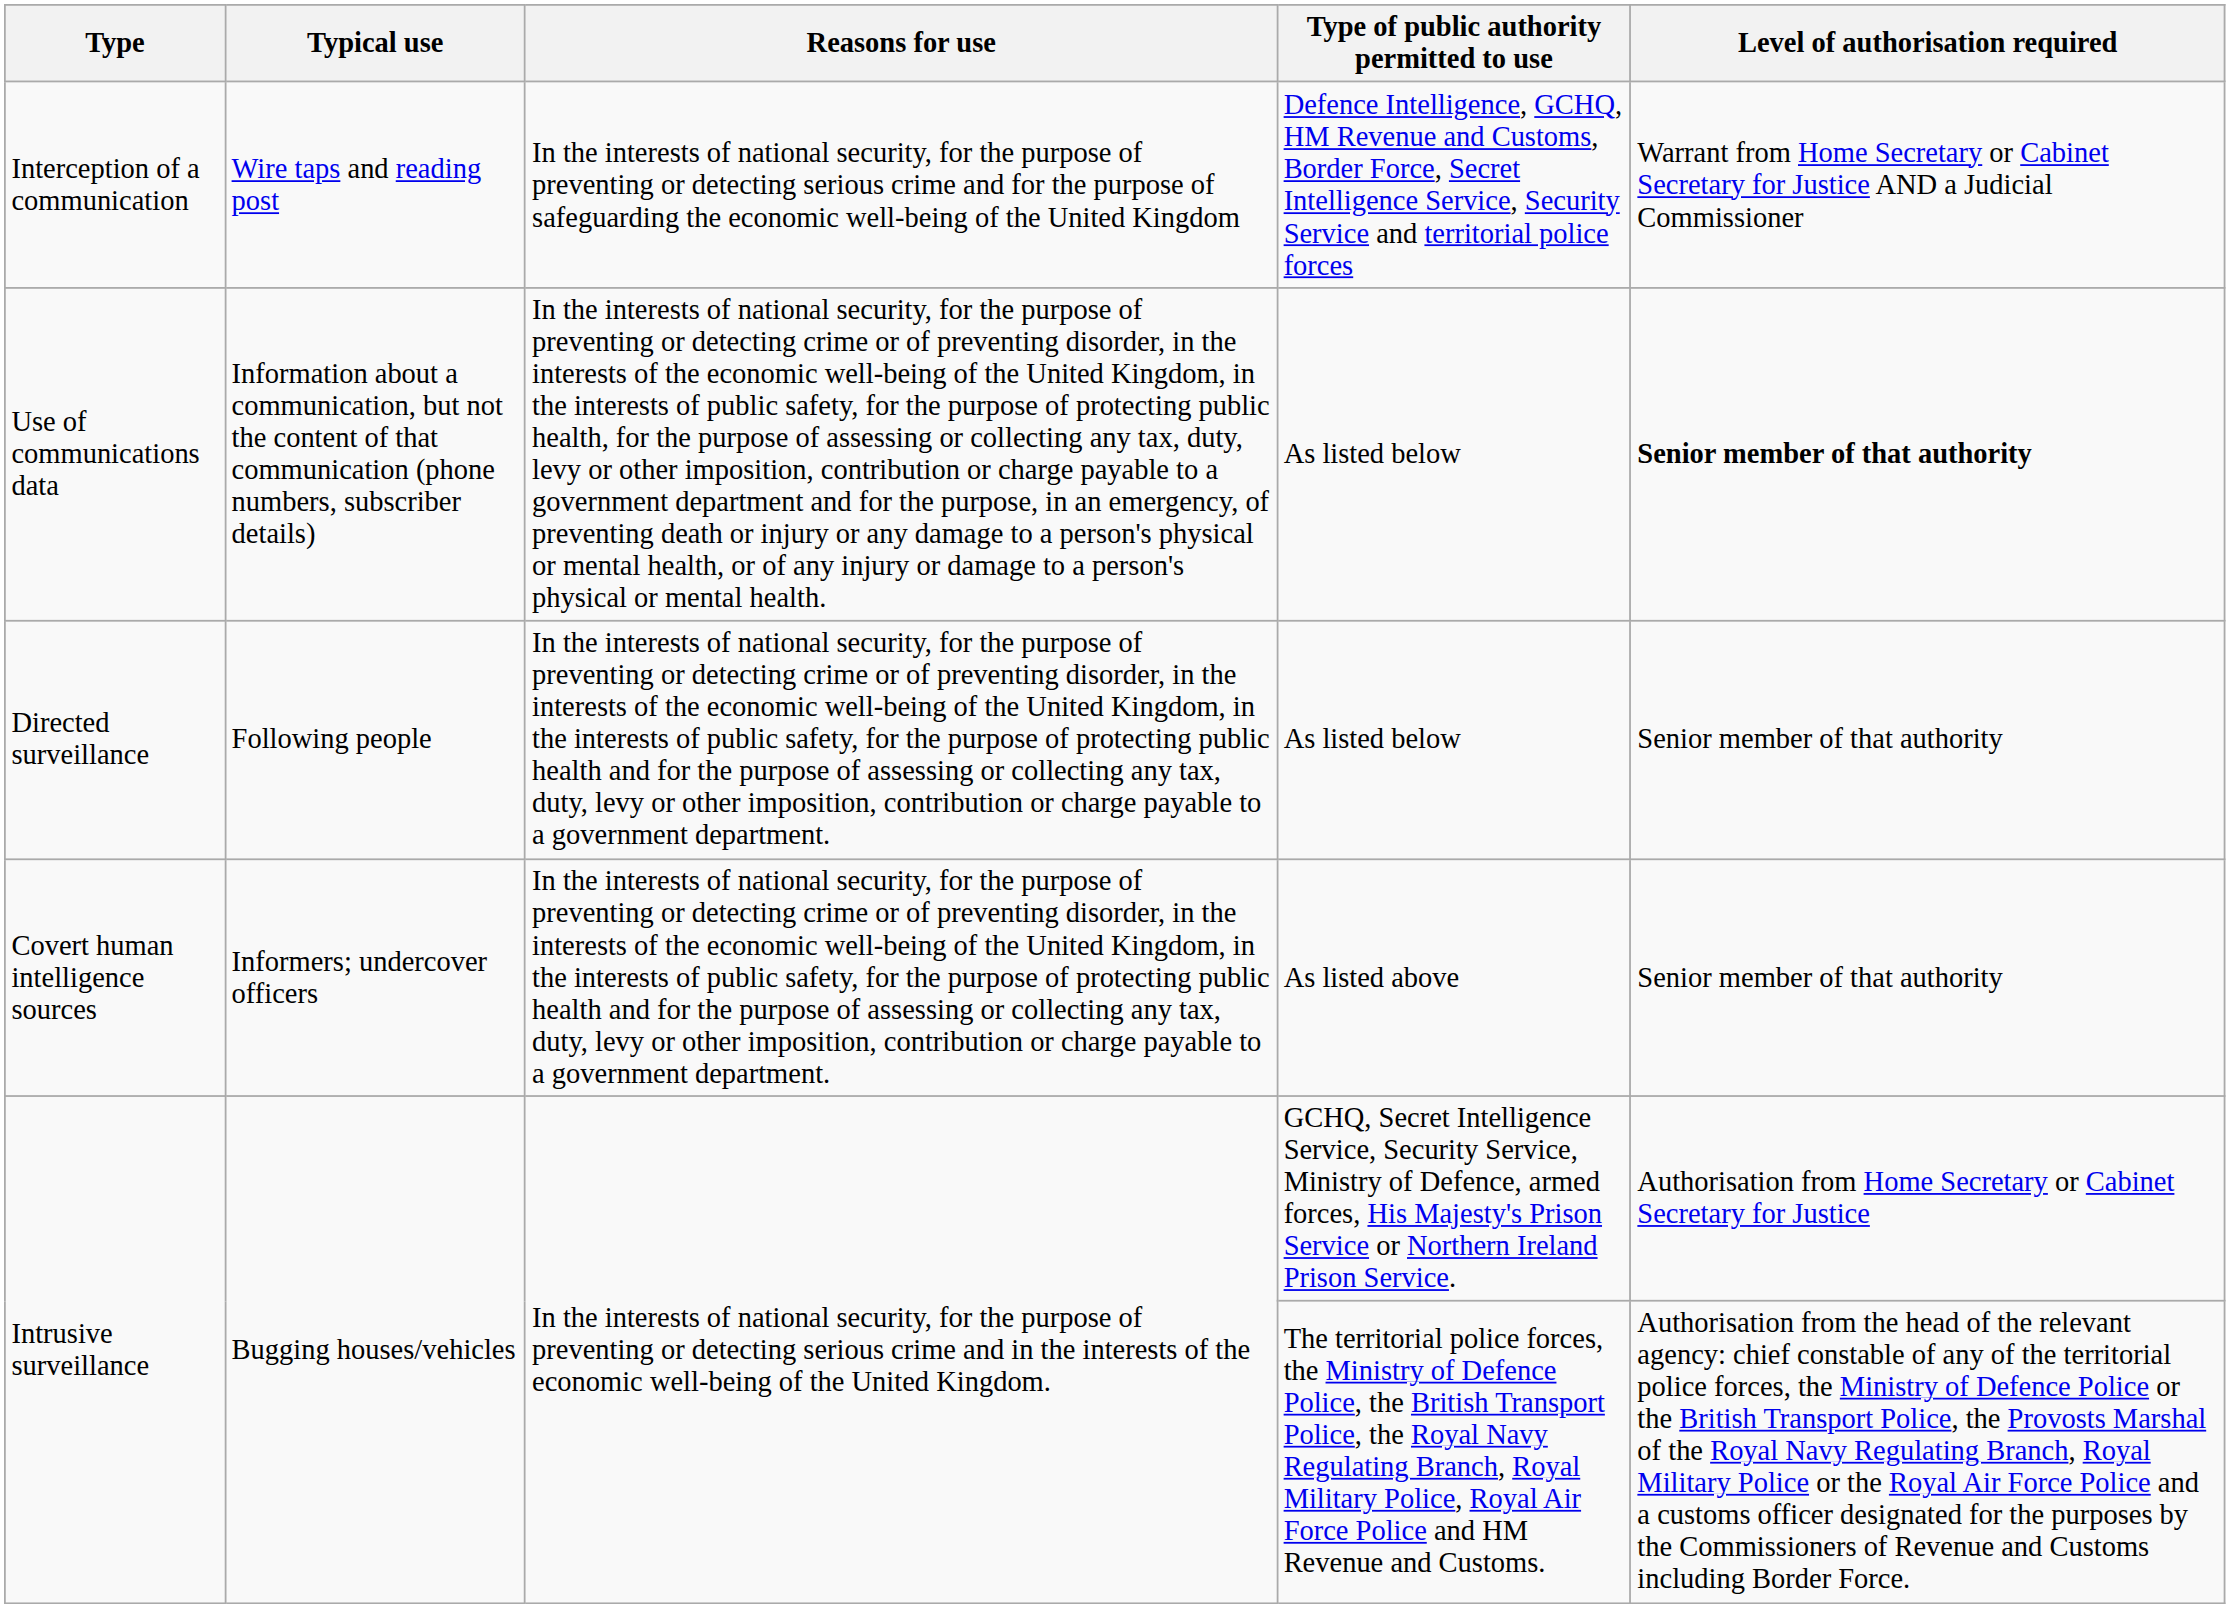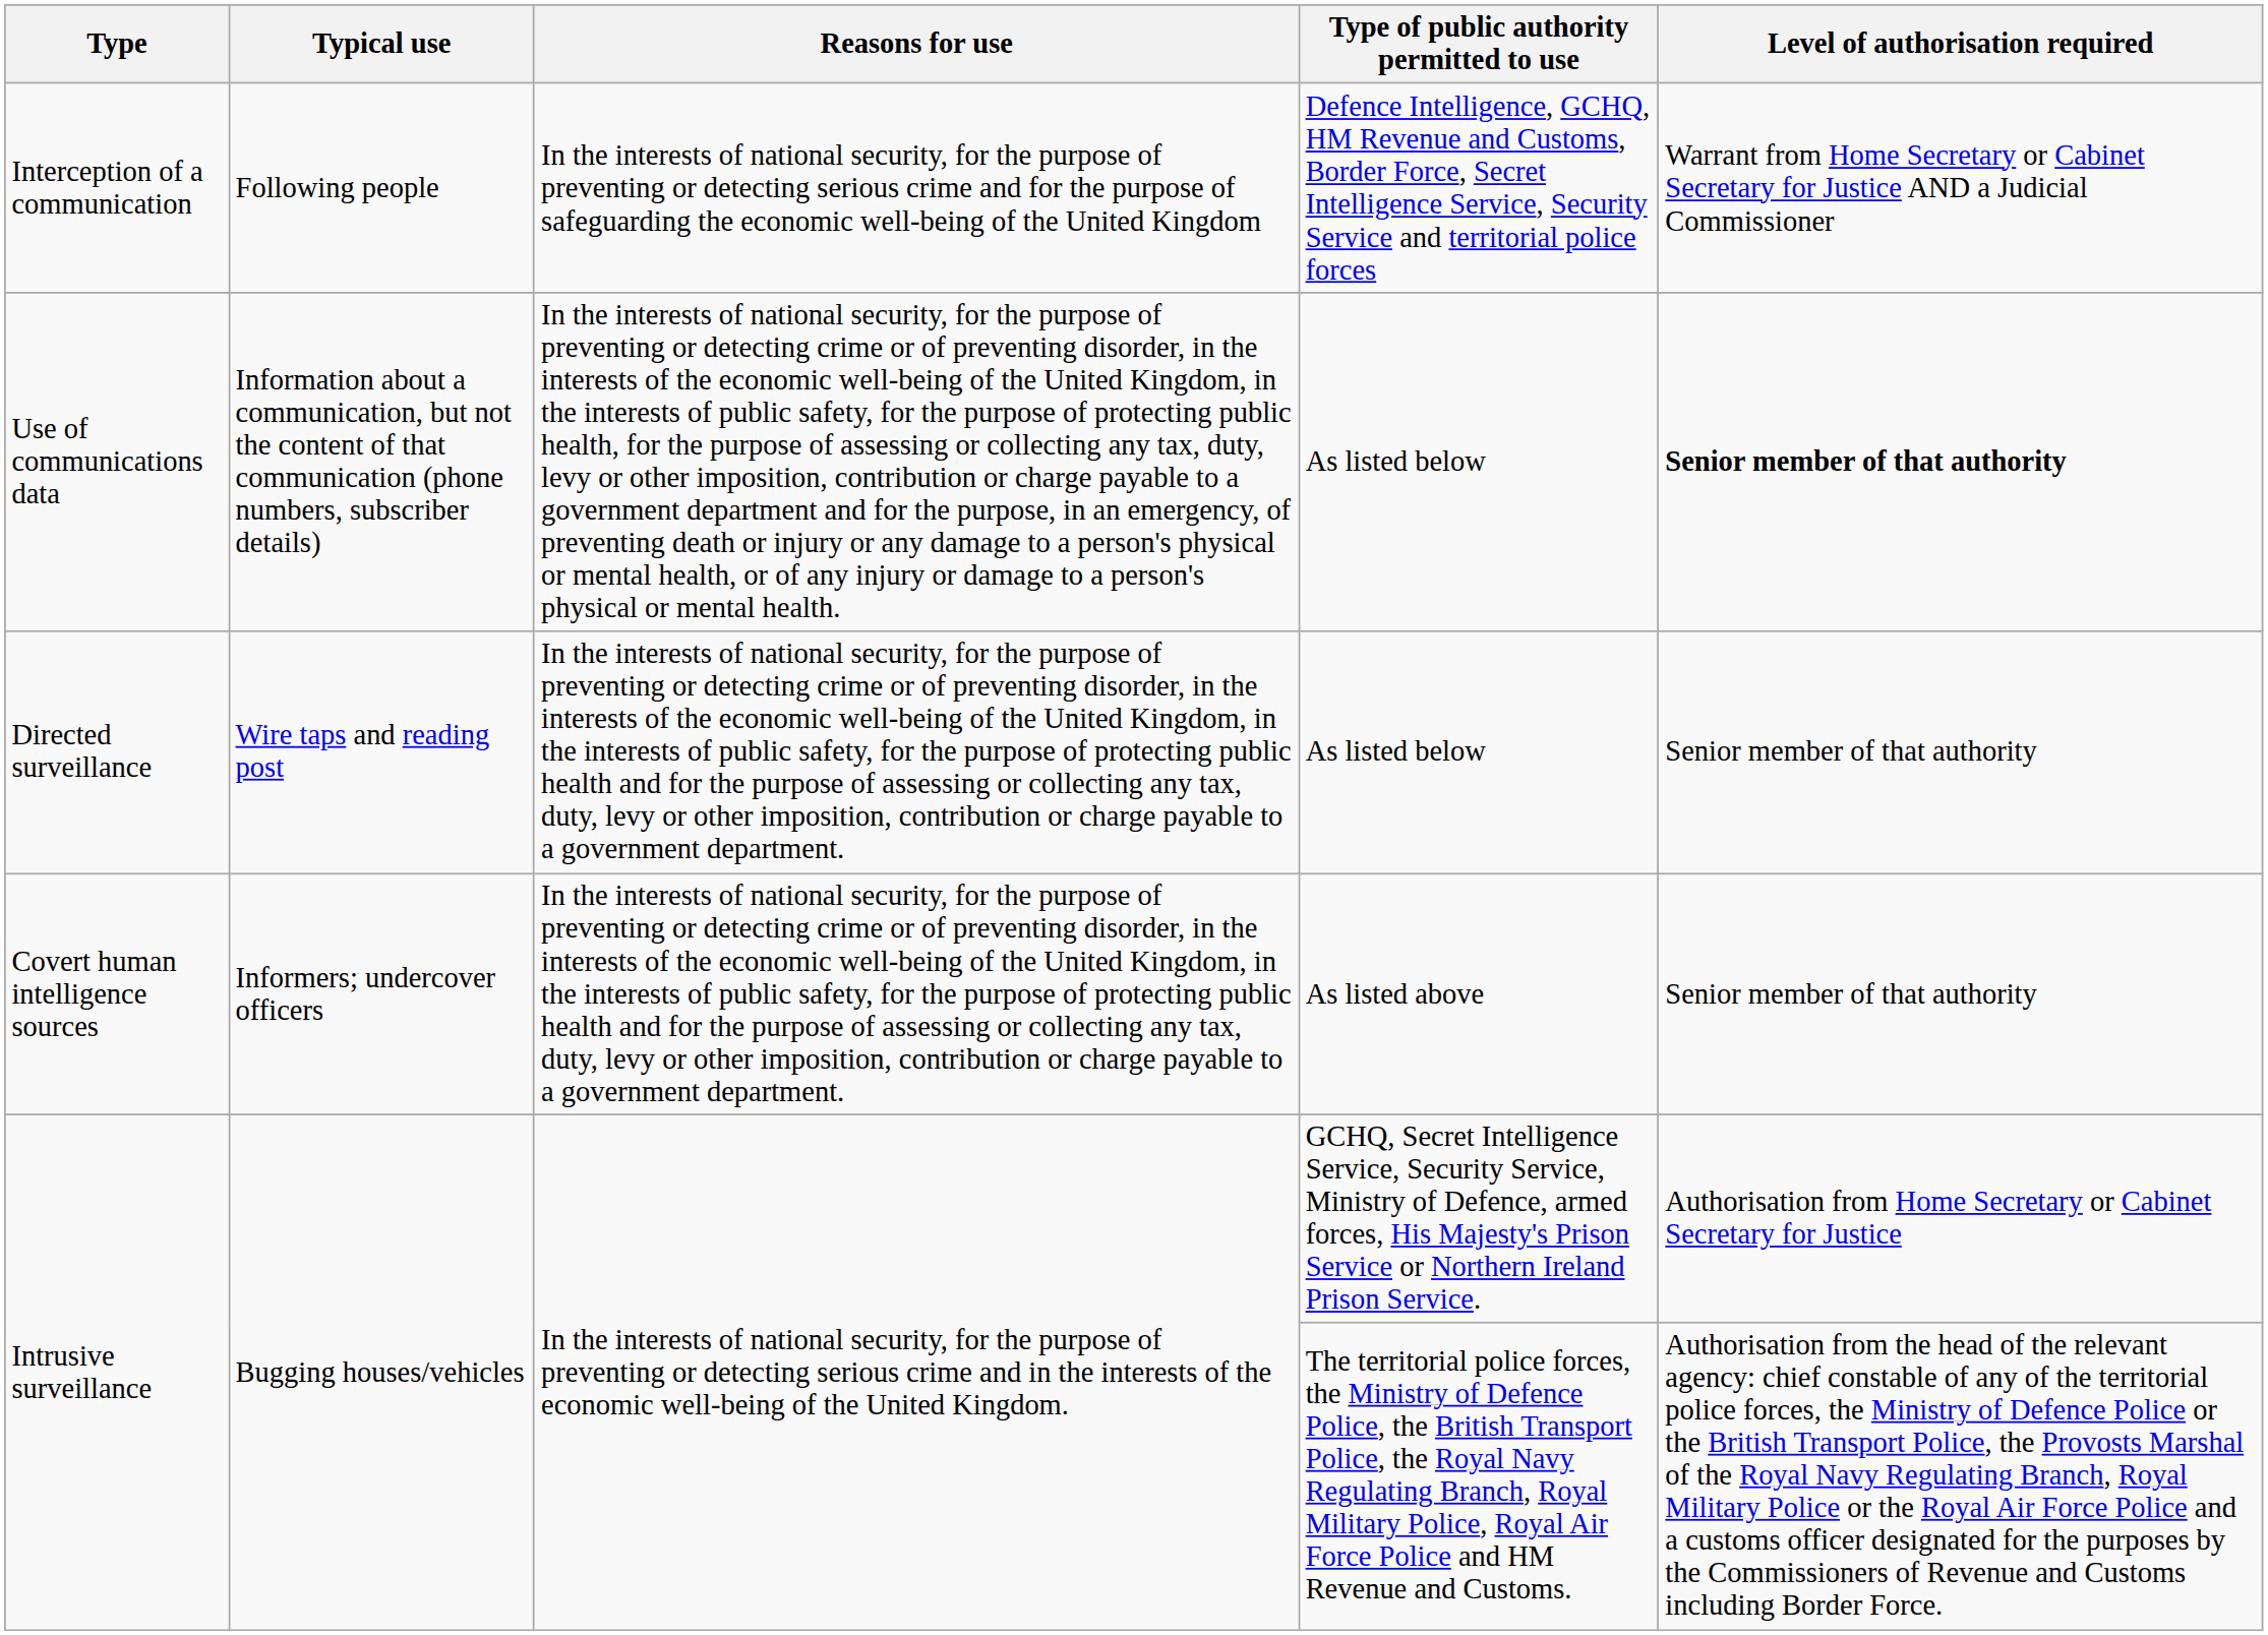Interception of a communication | Typical use: Wire taps and reading post -> Following people
Directed surveillance | Typical use: Following people -> Wire taps and reading post
